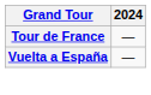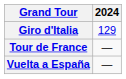+ row: Giro d'Italia | 129
